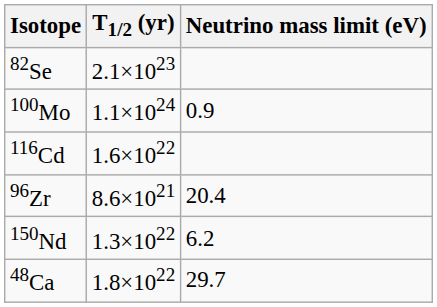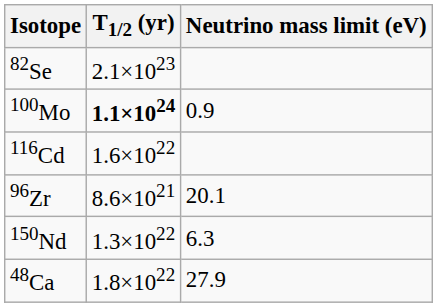100Mo | T1/2 (yr): normal -> bold
96Zr | Neutrino mass limit (eV): 20.4 -> 20.1
150Nd | Neutrino mass limit (eV): 6.2 -> 6.3
48Ca | Neutrino mass limit (eV): 29.7 -> 27.9
